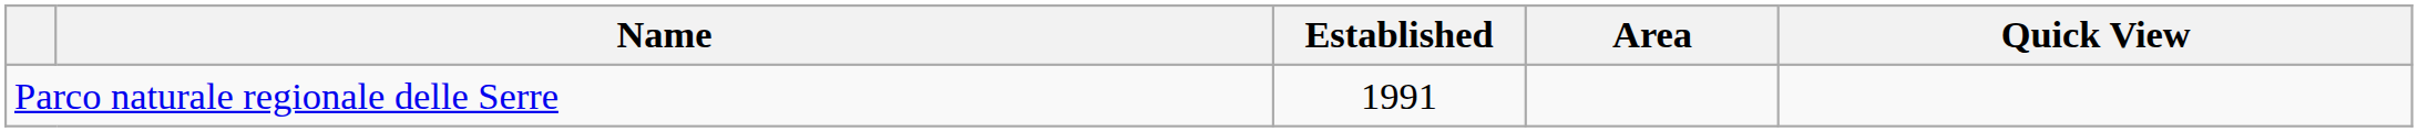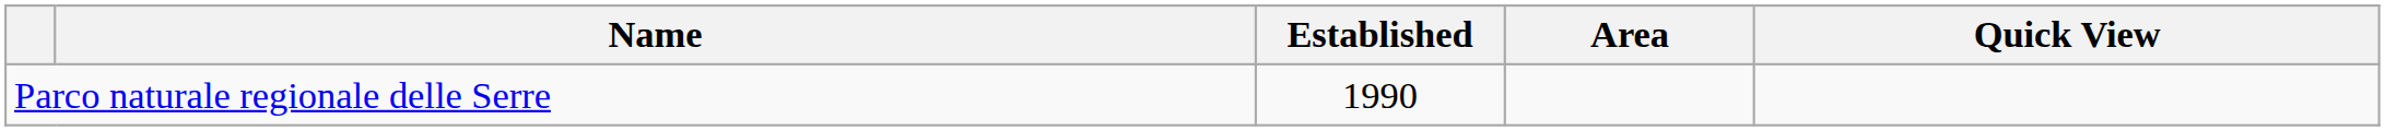Parco naturale regionale delle Serre | Established: 1991 -> 1990
